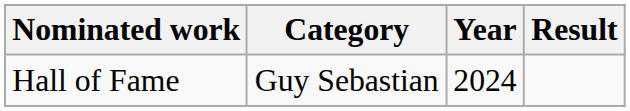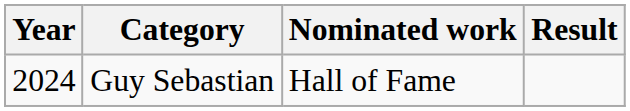columns swapped: Year <-> Nominated work
